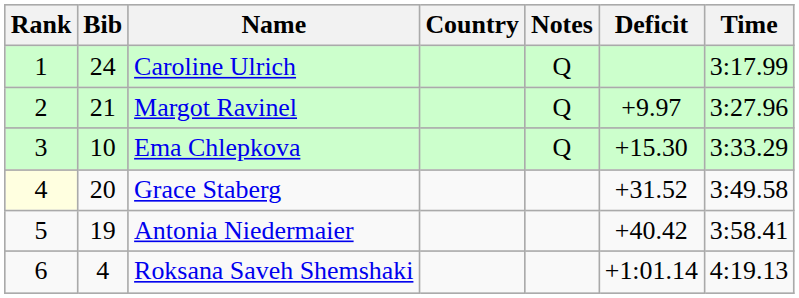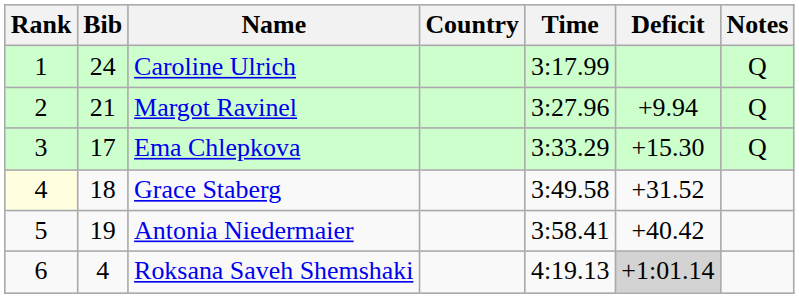columns swapped: Time <-> Notes
Margot Ravinel | Deficit: +9.97 -> +9.94
Ema Chlepkova | Bib: 10 -> 17
Grace Staberg | Bib: 20 -> 18
Roksana Saveh Shemshaki | Deficit: no background -> lightgrey background
